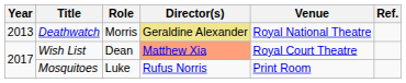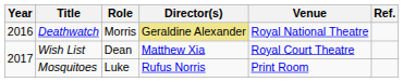Deathwatch | Year: 2013 -> 2016
Wish List | Director(s): lightsalmon background -> no background
